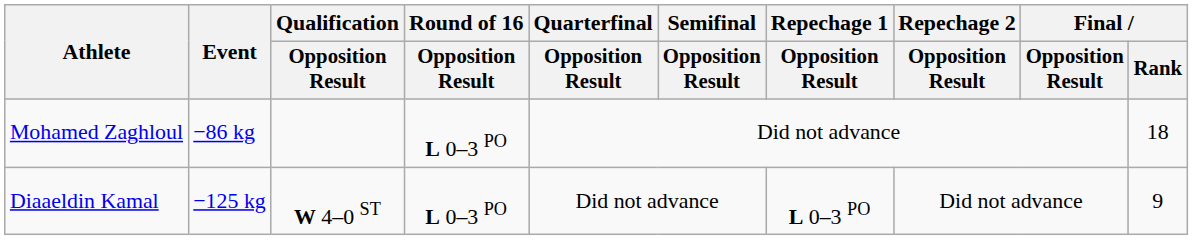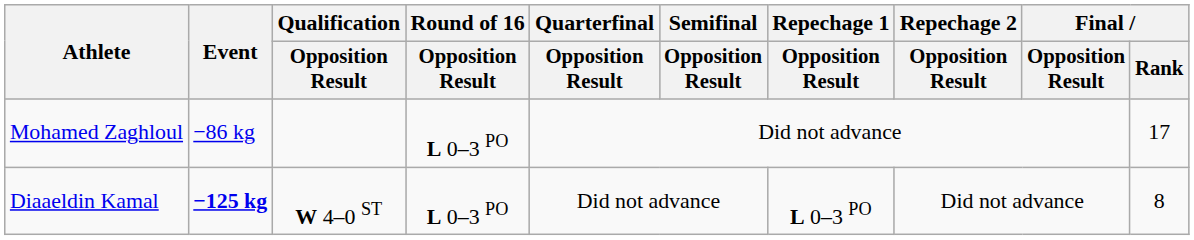Mohamed Zaghloul | Final / Rank: 18 -> 17
Diaaeldin Kamal | Event: normal -> bold
Diaaeldin Kamal | Final / Rank: 9 -> 8
